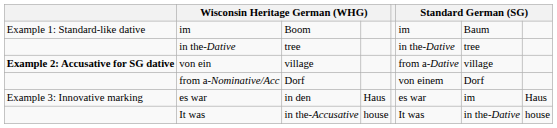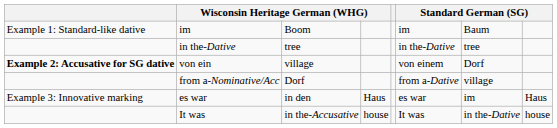von ein | column 6: from a-Dative -> von einem
von ein | column 7: village -> Dorf
from a-Nominative/Acc | column 6: von einem -> from a-Dative
from a-Nominative/Acc | column 7: Dorf -> village
